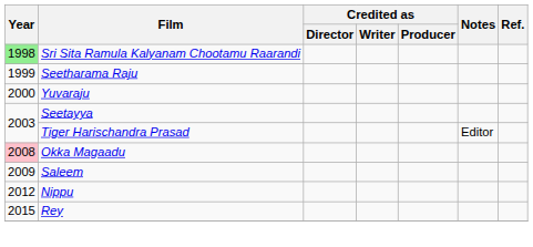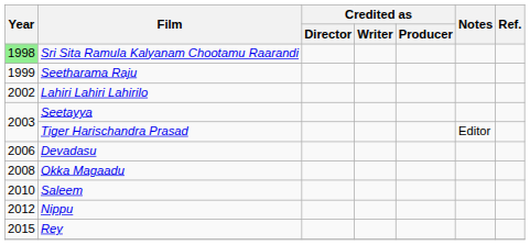- row: 2000 | Yuvaraju
+ row: 2002 | Lahiri Lahiri Lahirilo
+ row: 2006 | Devadasu
Okka Magaadu | Year: pink background -> no background
Saleem | Year: 2009 -> 2010
